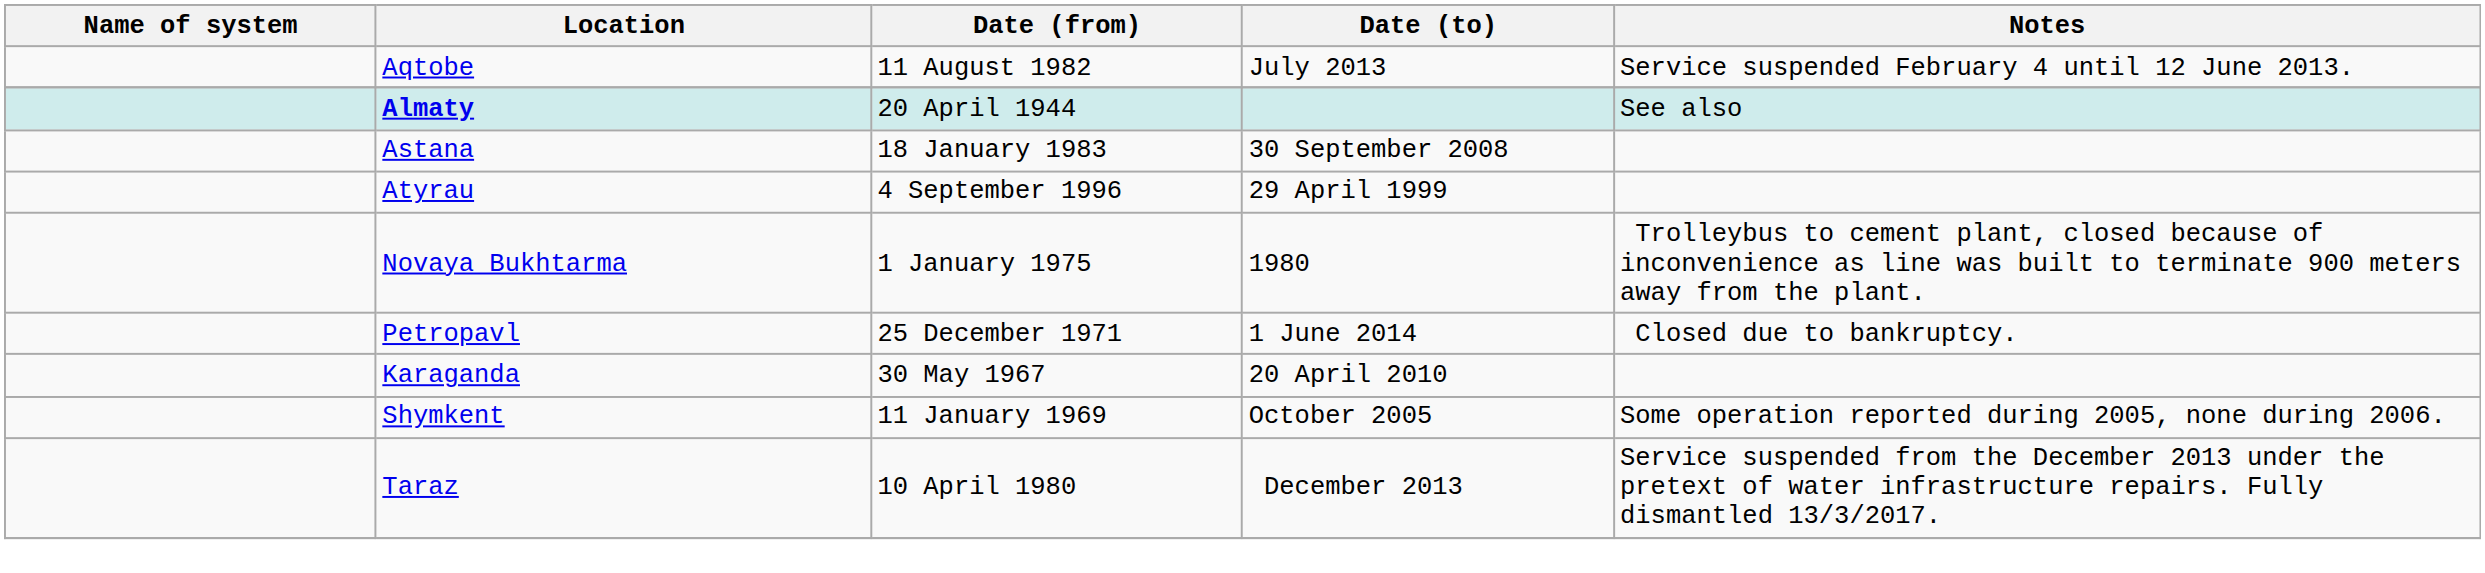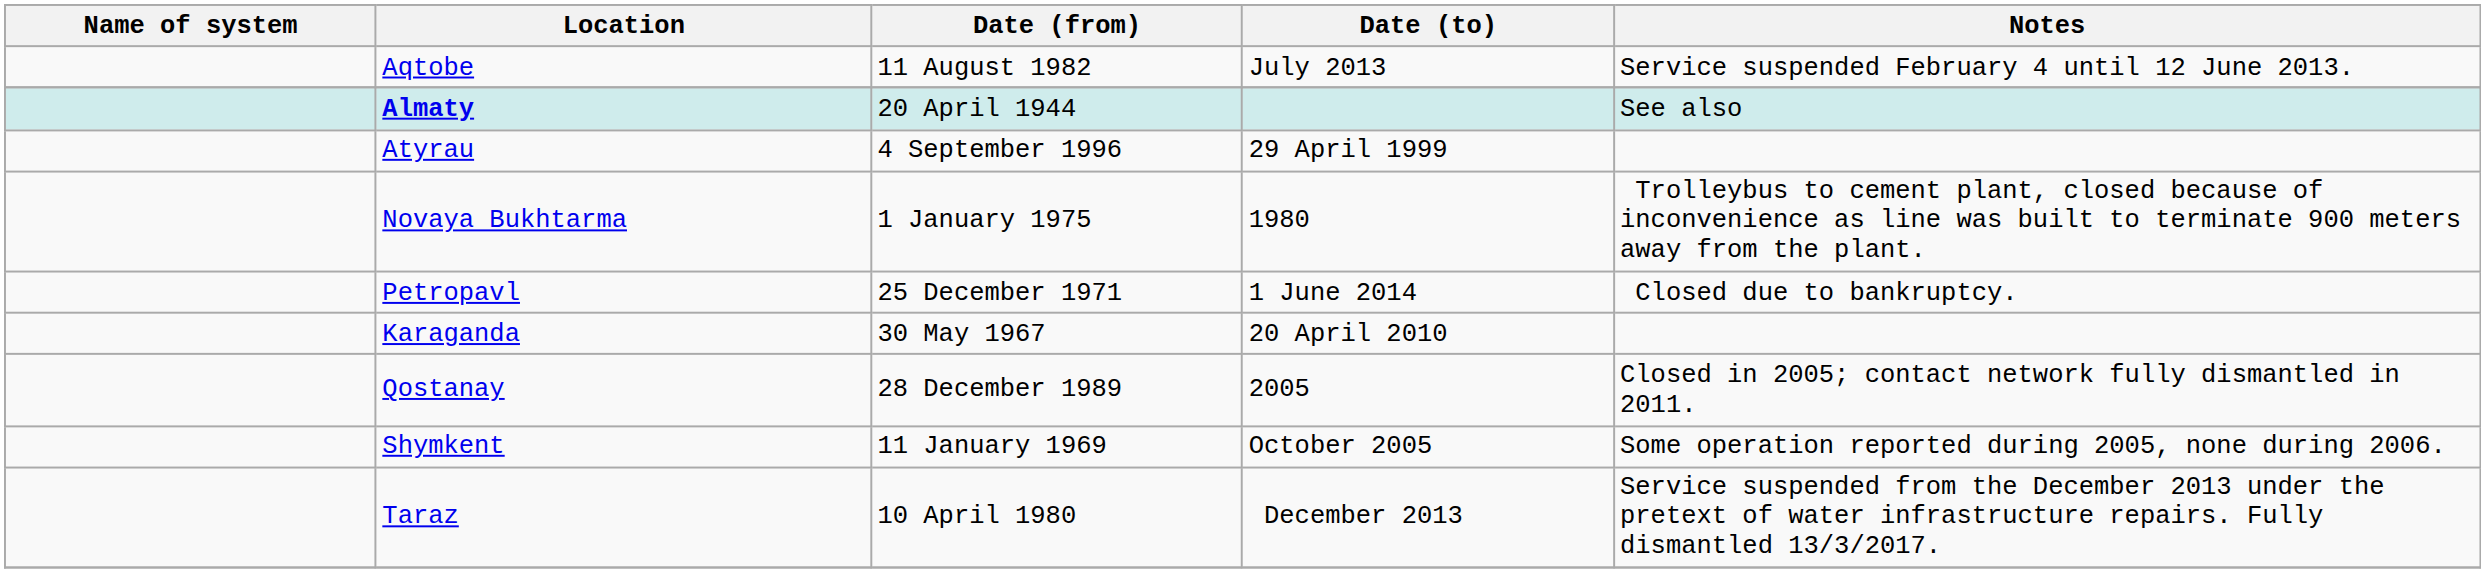- row: Astana | 18 January 1983 | 30 September 2008
+ row: Qostanay | 28 December 1989 | 2005 | Closed in 2005; contact network fully dismantled in 2011.
